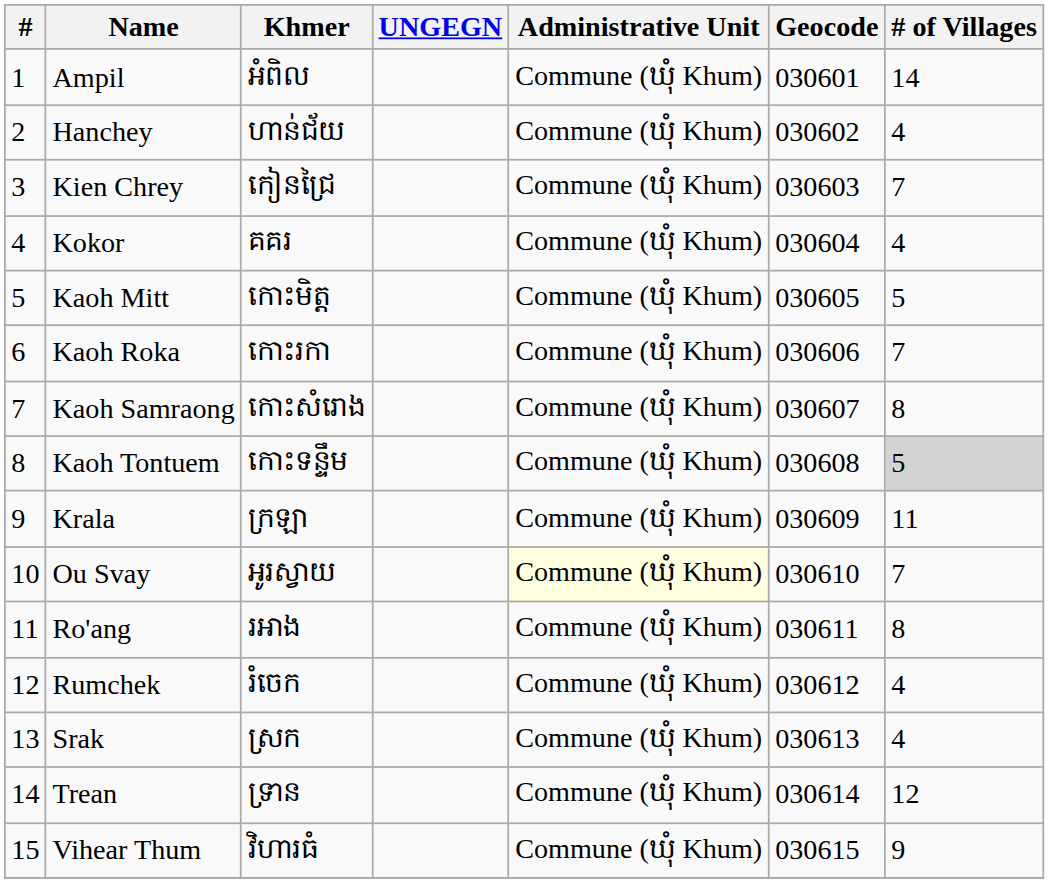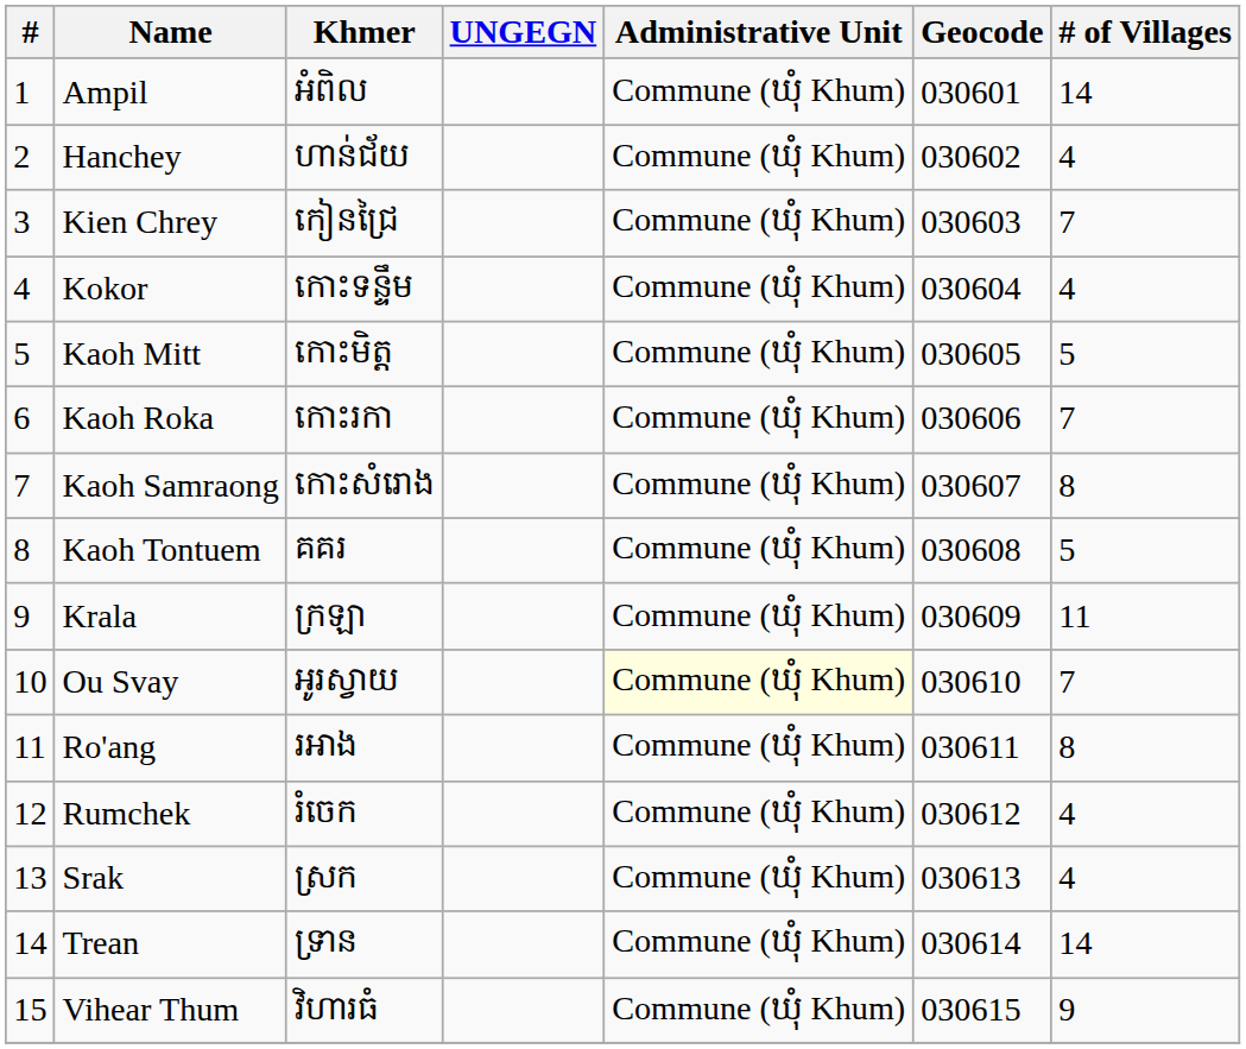Kokor | Khmer: គគរ -> កោះទន្ទឹម
Kaoh Tontuem | Khmer: កោះទន្ទឹម -> គគរ
Kaoh Tontuem | # of Villages: lightgrey background -> no background
Trean | # of Villages: 12 -> 14
